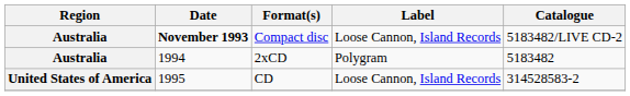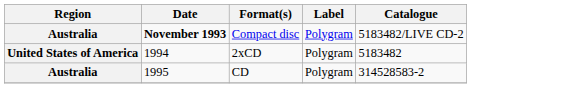Compact disc | Label: Loose Cannon, Island Records -> Polygram
2xCD | Region: Australia -> United States of America
CD | Region: United States of America -> Australia
CD | Label: Loose Cannon, Island Records -> Polygram
